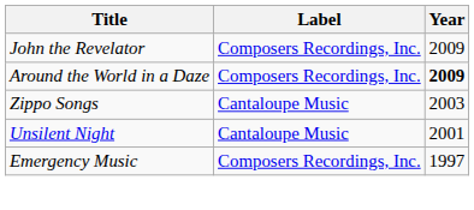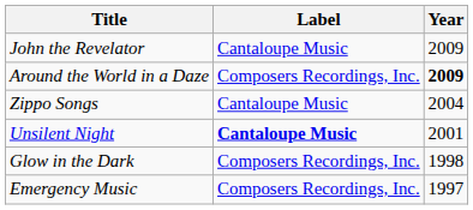John the Revelator | Label: Composers Recordings, Inc. -> Cantaloupe Music
Zippo Songs | Year: 2003 -> 2004
Unsilent Night | Label: normal -> bold
+ row: Glow in the Dark | Composers Recordings, Inc. | 1998
